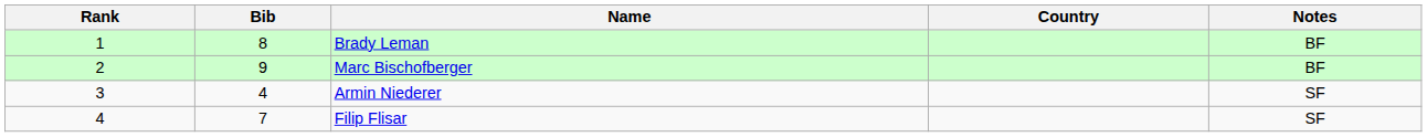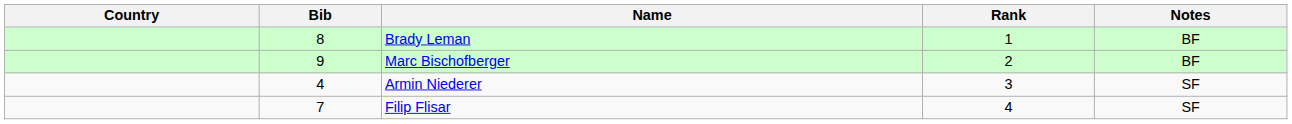columns swapped: Rank <-> Country
